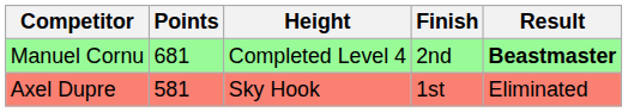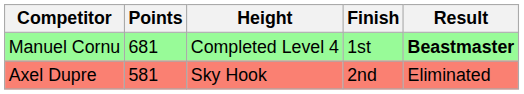Manuel Cornu | Finish: 2nd -> 1st
Axel Dupre | Finish: 1st -> 2nd
